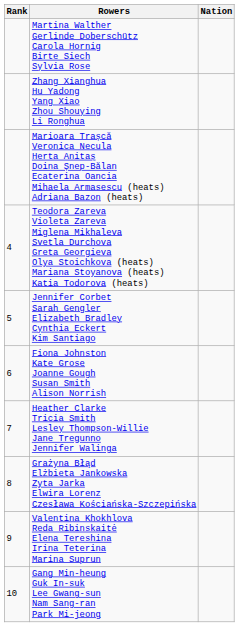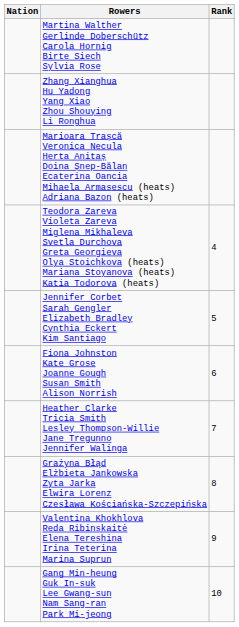columns swapped: Rank <-> Nation
